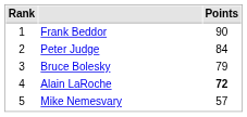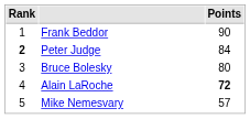Peter Judge | Rank: normal -> bold
Bruce Bolesky | Points: 79 -> 80
